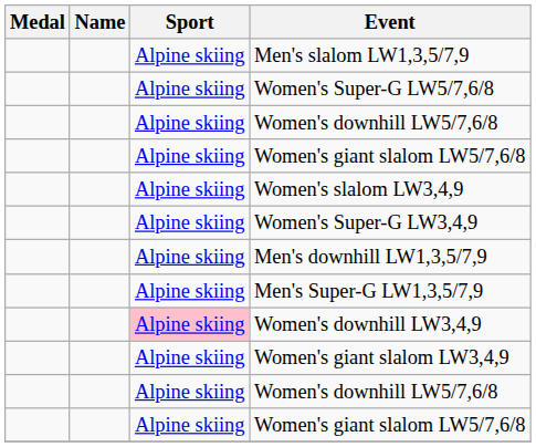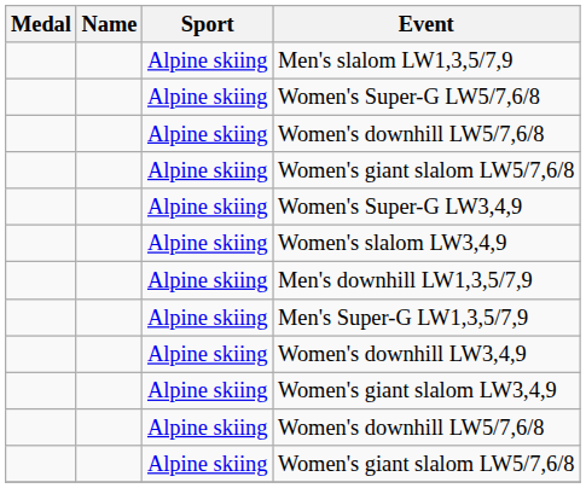rows swapped: Women's Super-G LW3,4,9 <-> Women's slalom LW3,4,9
Women's downhill LW3,4,9 | Sport: pink background -> no background
